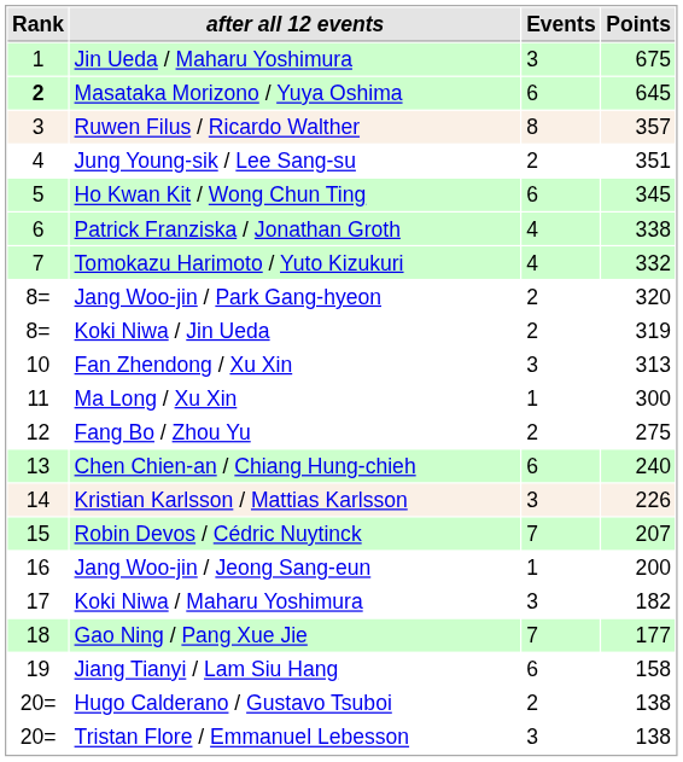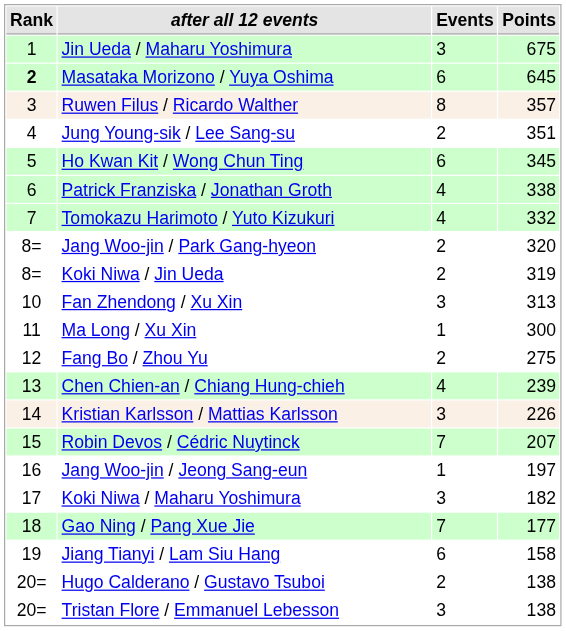Chen Chien-an / Chiang Hung-chieh | Events: 6 -> 4
Chen Chien-an / Chiang Hung-chieh | Points: 240 -> 239
Jang Woo-jin / Jeong Sang-eun | Points: 200 -> 197
